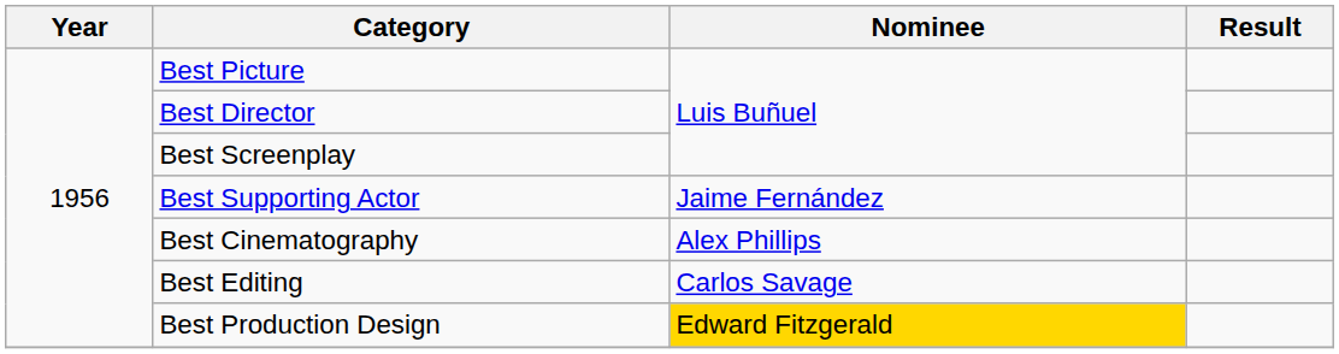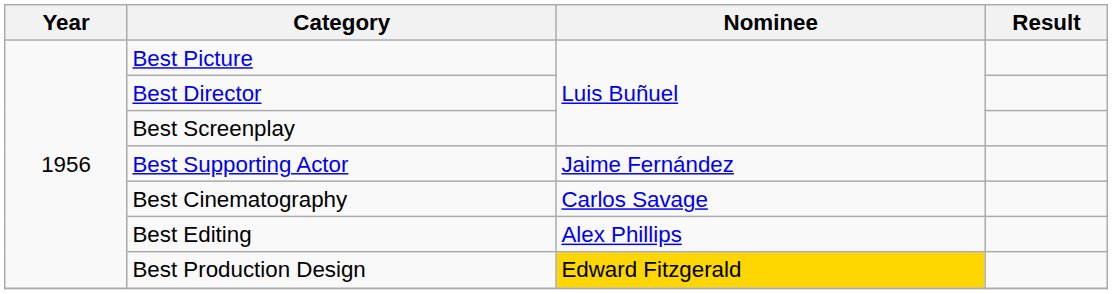Best Cinematography | Nominee: Alex Phillips -> Carlos Savage
Best Editing | Nominee: Carlos Savage -> Alex Phillips
